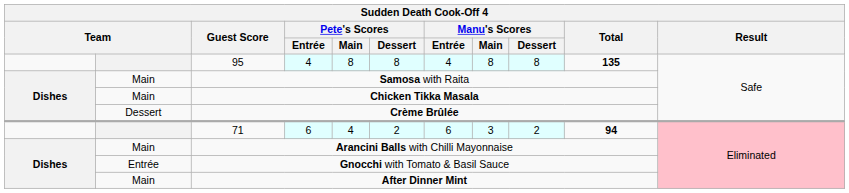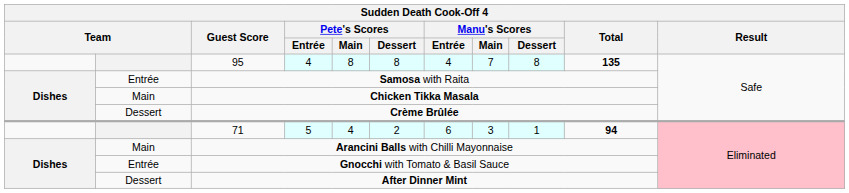95 | Manu's Scores / Main: 8 -> 7
Samosa with Raita | column 2: Main -> Entrée
71 | Pete's Scores / Entrée: 6 -> 5
71 | Manu's Scores / Dessert: 2 -> 1
After Dinner Mint | column 2: Main -> Dessert
